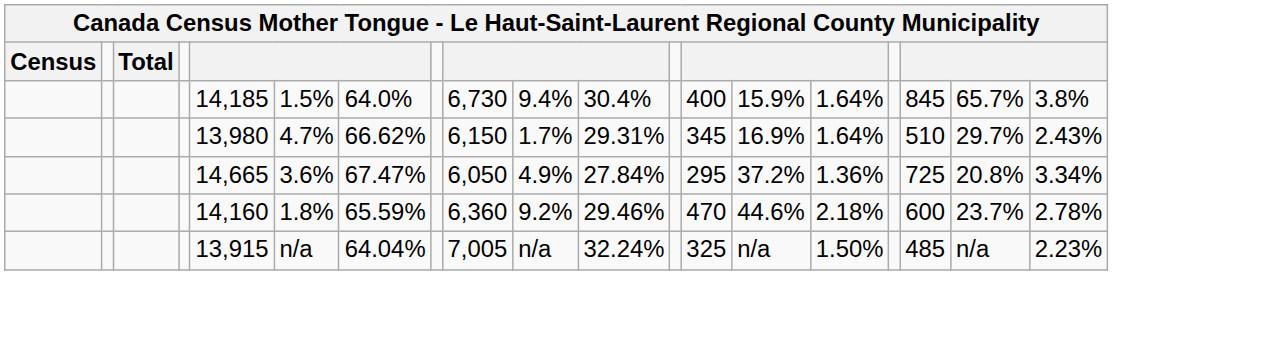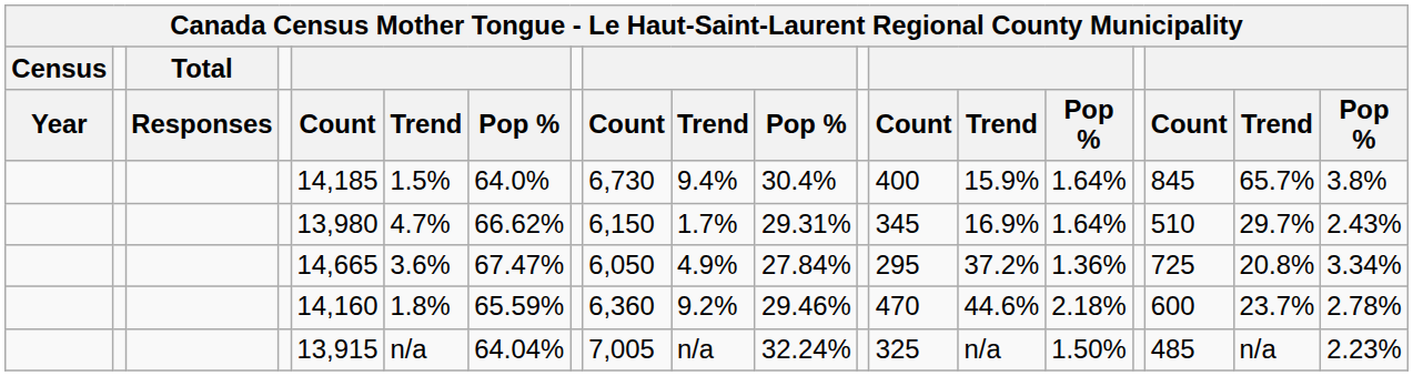+ row: Year | Responses | Count | Trend | Pop % | Count | Trend | Pop % | Count | Trend | Pop % | Count | Trend | Pop %
